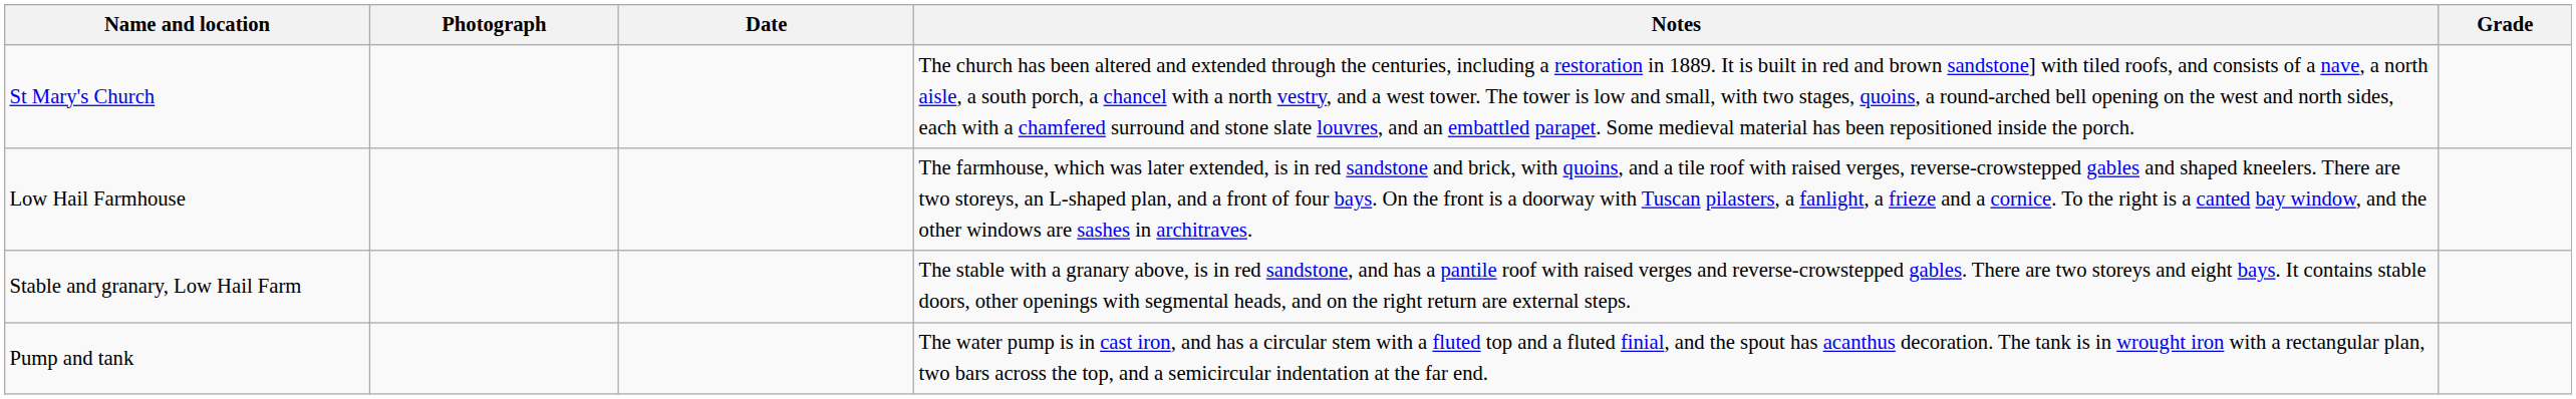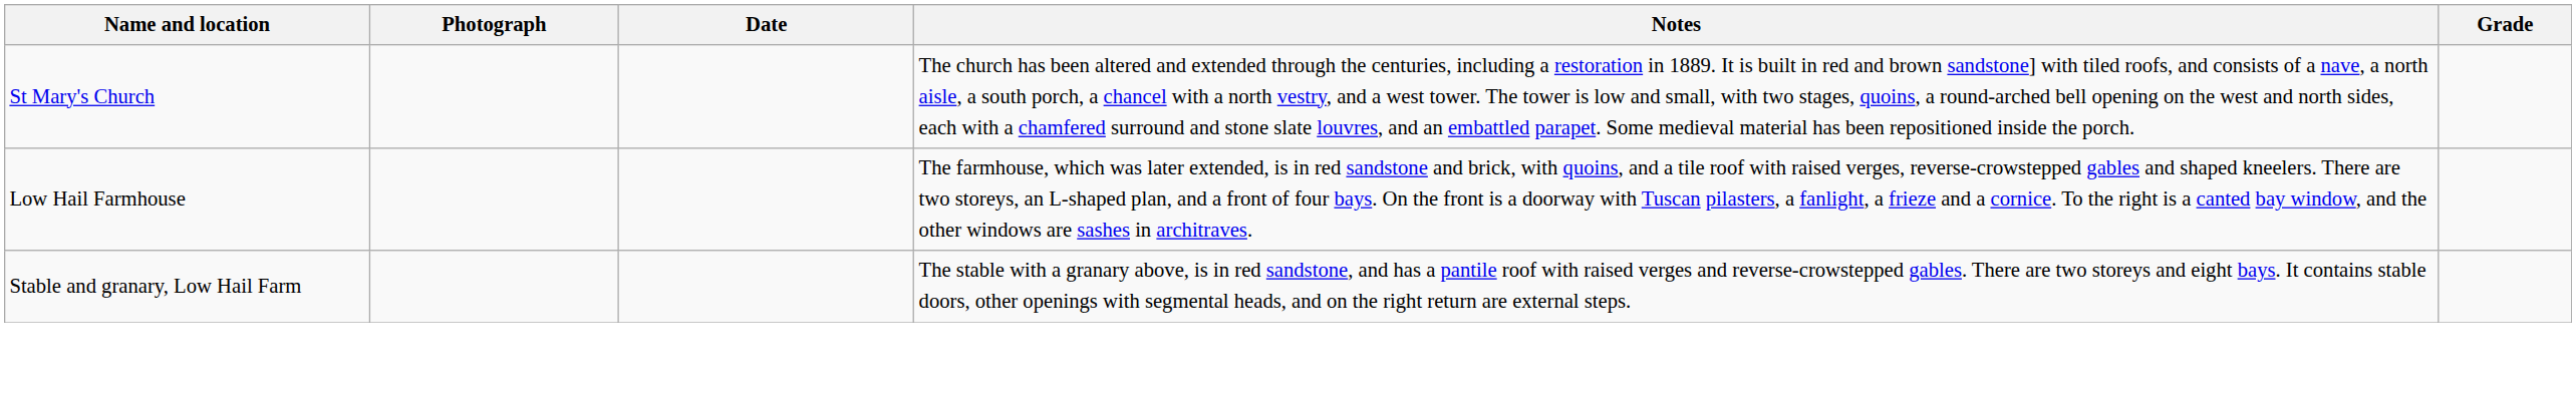- row: Pump and tank | The water pump is in cast iron, and has a circular stem with a fluted top and a fluted finial, and the spout has acanthus decoration. The tank is in wrought iron with a rectangular plan, two bars across the top, and a semicircular indentation at the far end.
